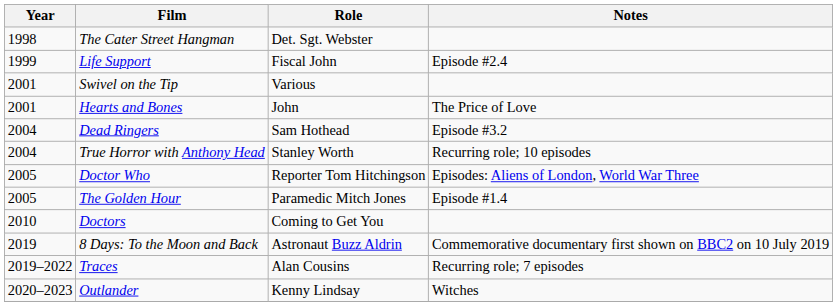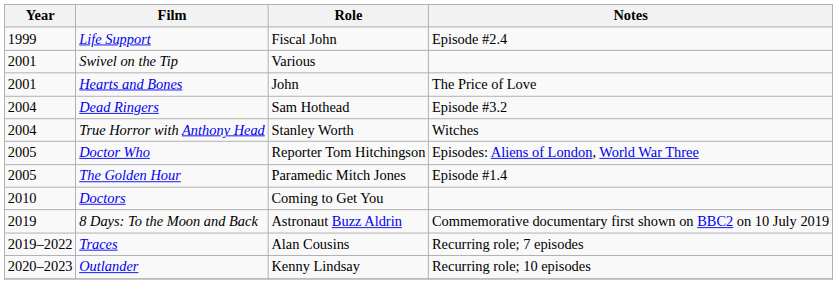- row: 1998 | The Cater Street Hangman | Det. Sgt. Webster
True Horror with Anthony Head | Notes: Recurring role; 10 episodes -> Witches
Outlander | Notes: Witches -> Recurring role; 10 episodes
